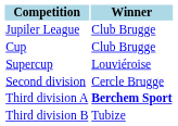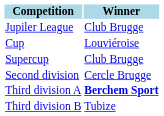Cup | Winner: Club Brugge -> Louviéroise
Supercup | Winner: Louviéroise -> Club Brugge
